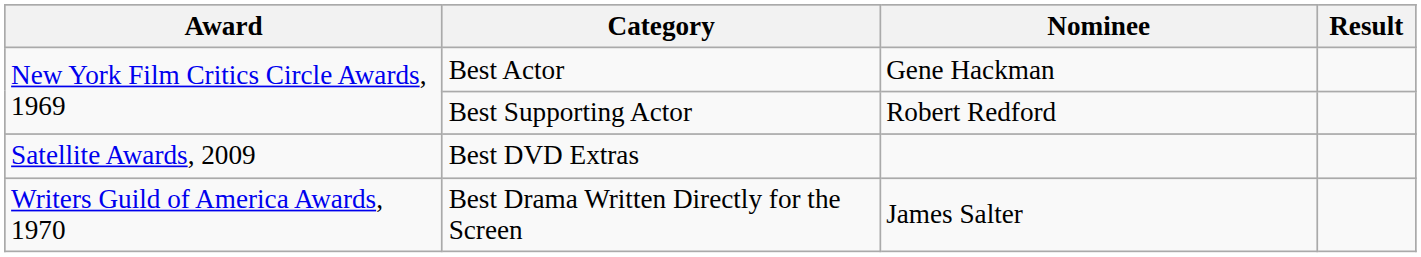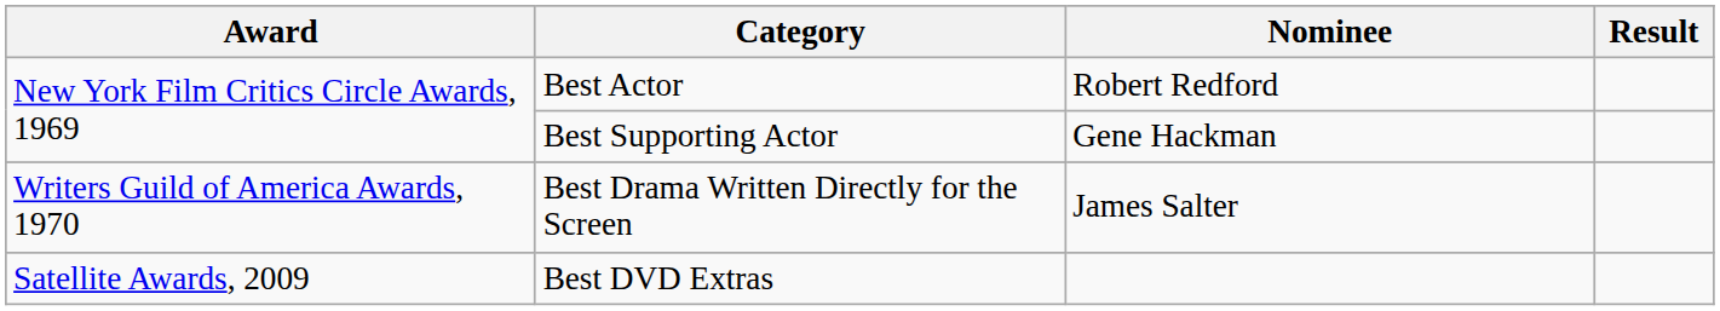Best Actor | Nominee: Gene Hackman -> Robert Redford
Best Supporting Actor | Nominee: Robert Redford -> Gene Hackman
rows swapped: Best DVD Extras <-> Best Drama Written Directly for the Screen
